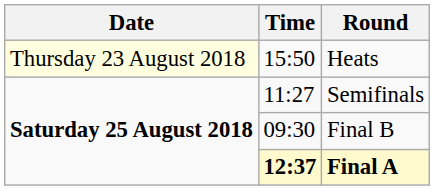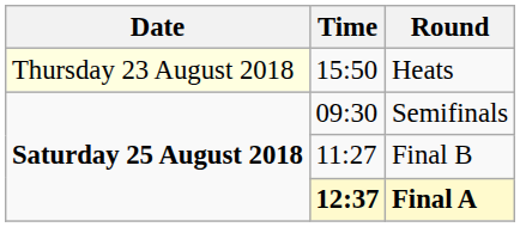Semifinals | Time: 11:27 -> 09:30
Final B | Time: 09:30 -> 11:27
